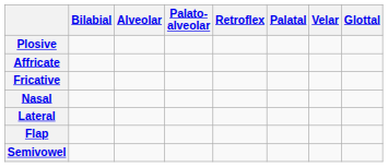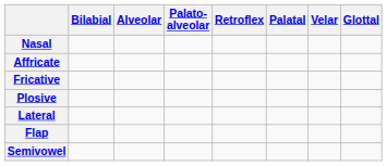rows swapped: Plosive <-> Nasal
